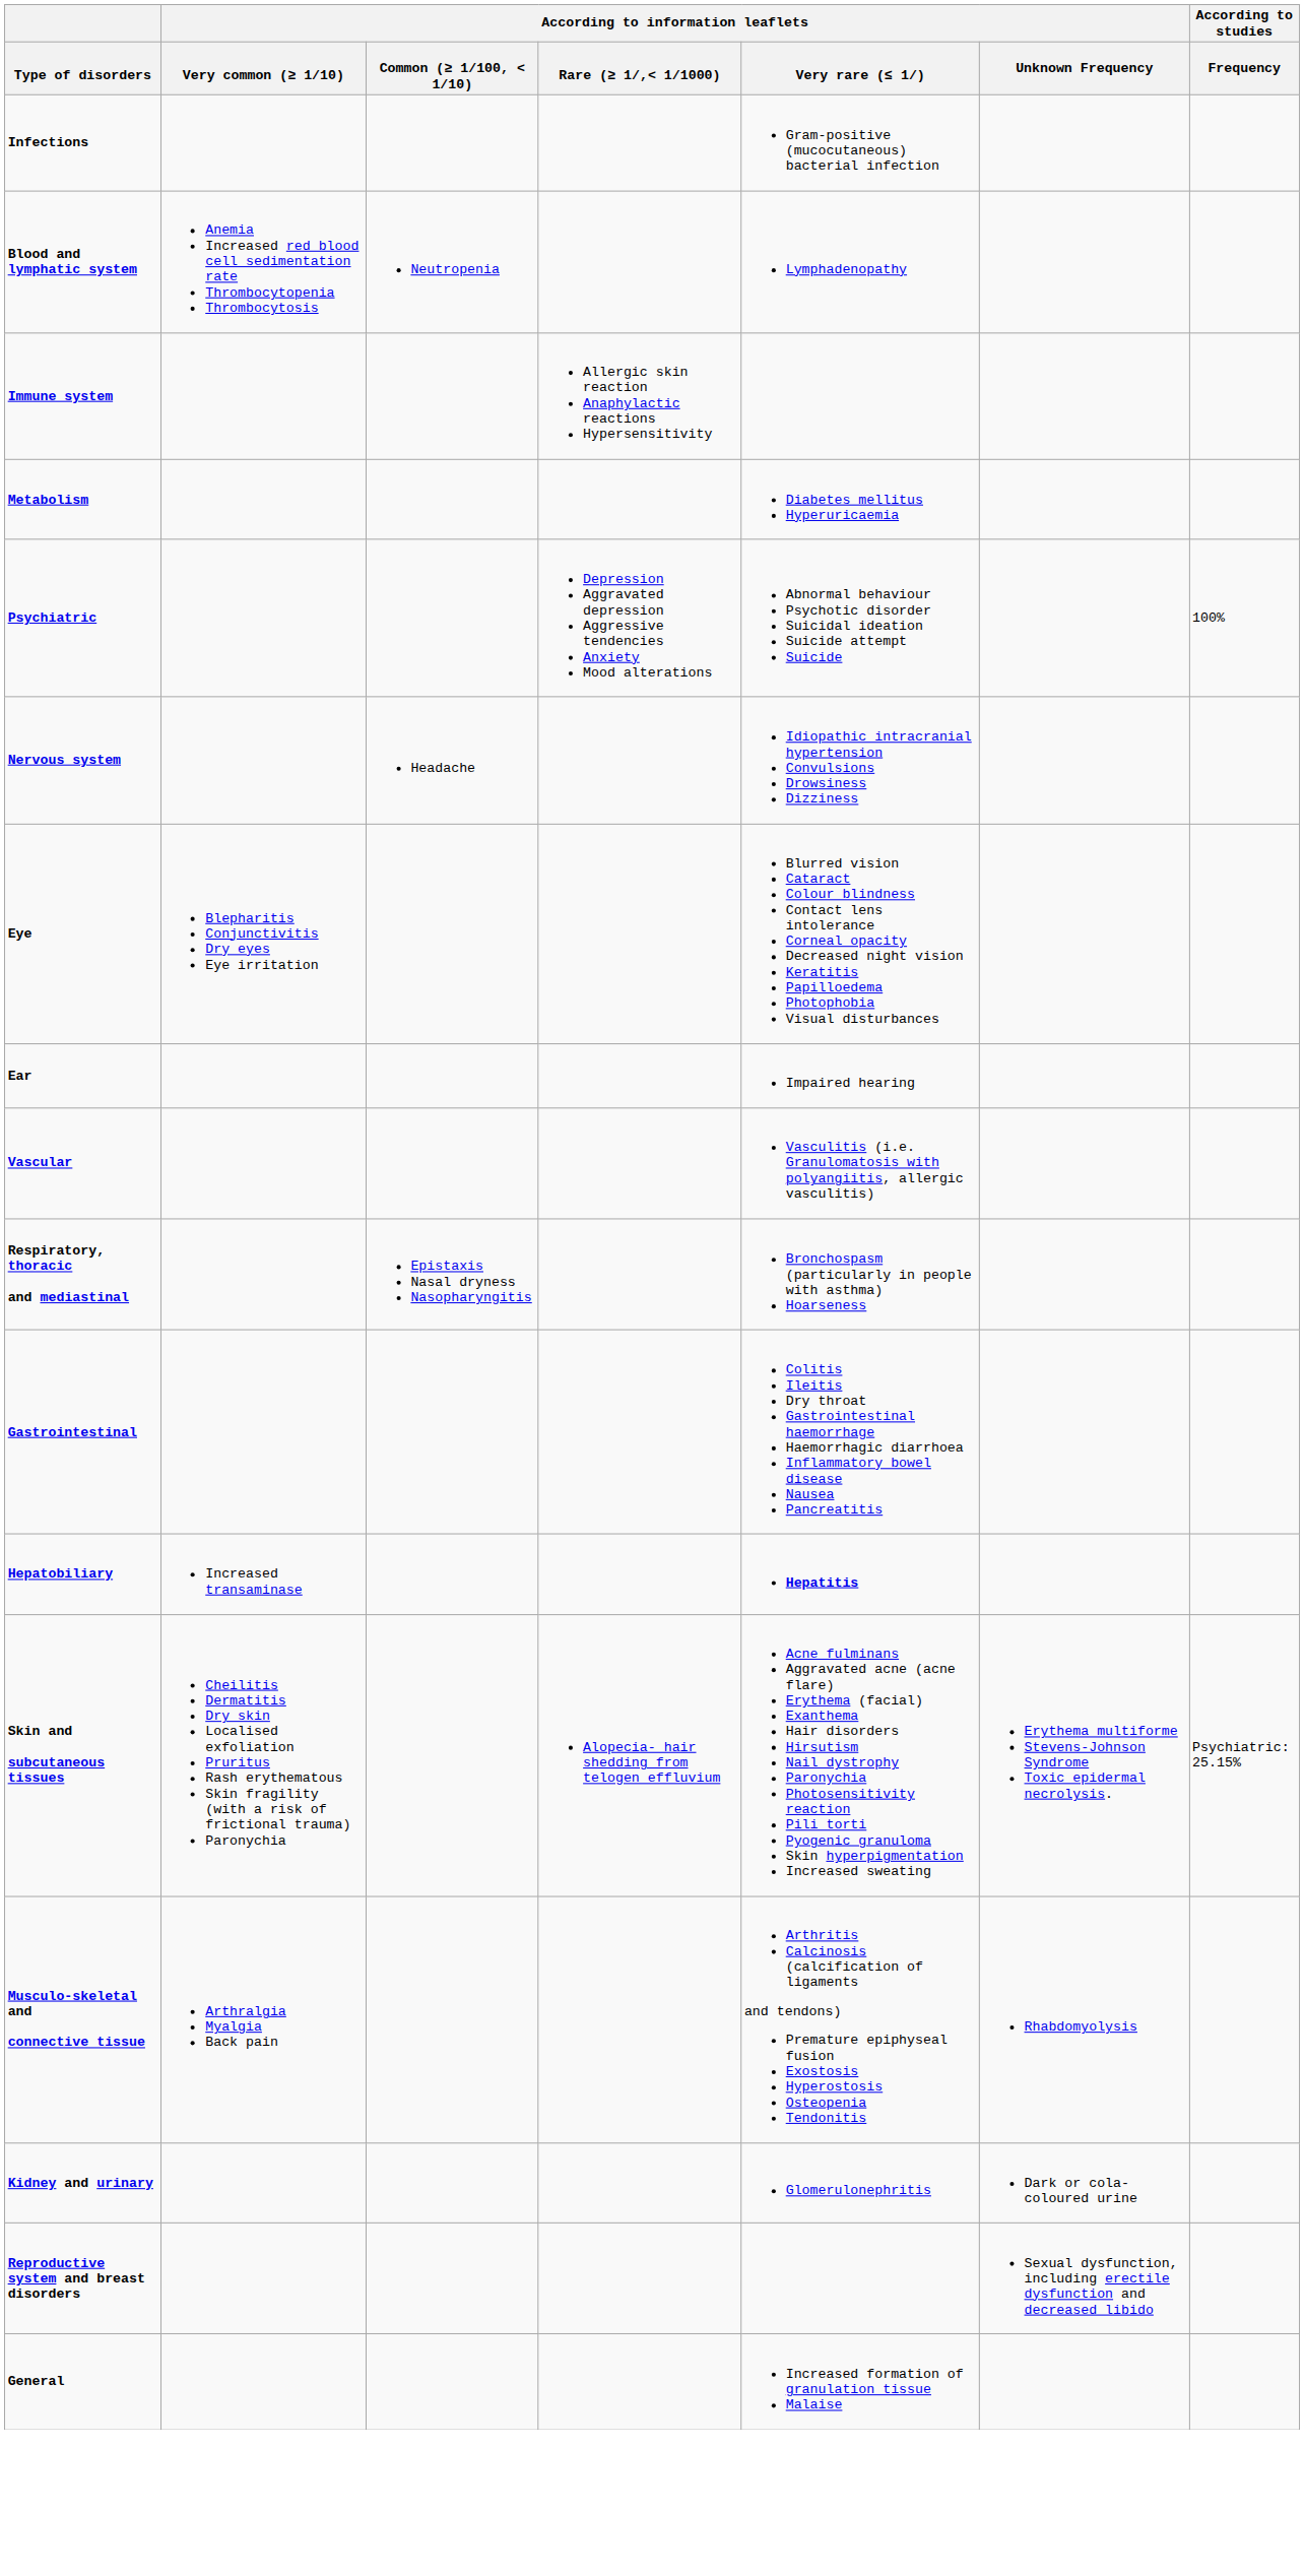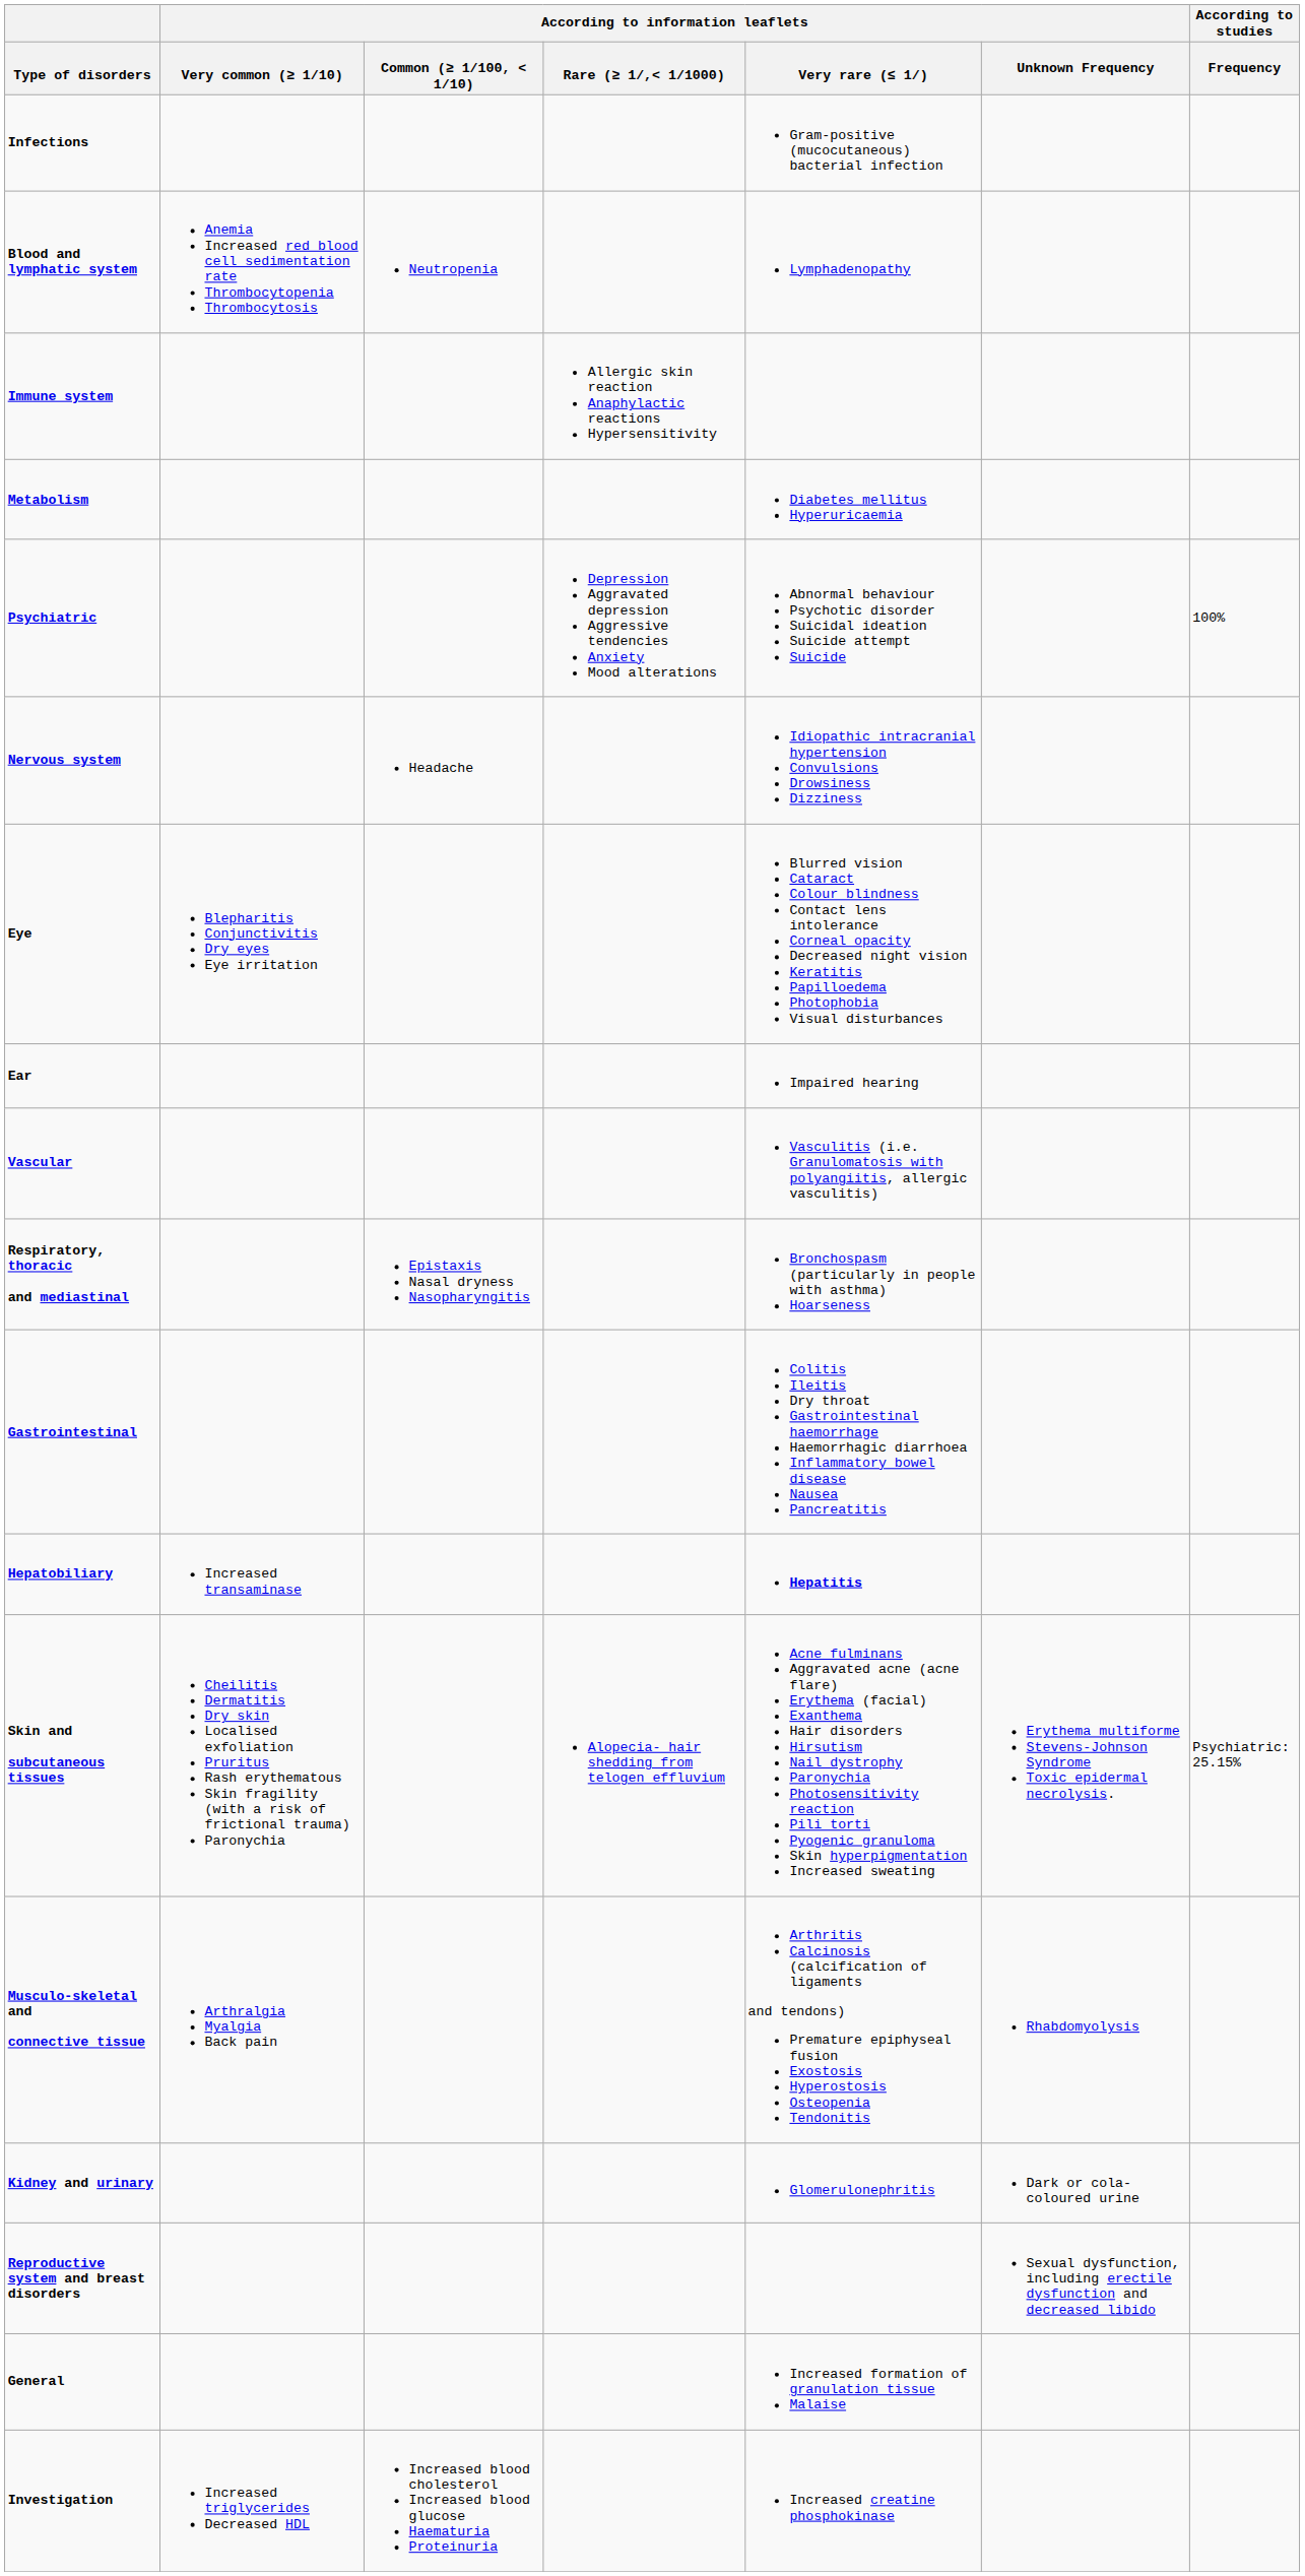+ row: Investigation | Increased triglycerides Decreased HDL | Increased blood cholesterol Increased blood glucose Haematuria Proteinuria | Increased creatine phosphokinase
